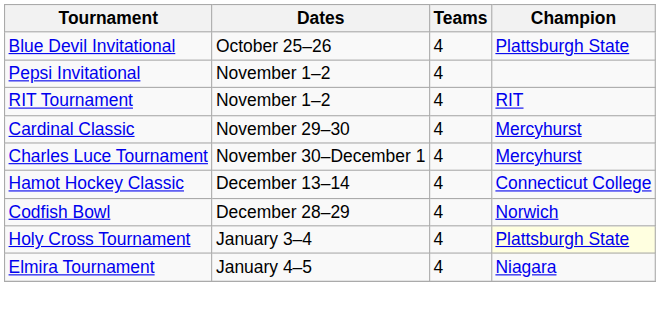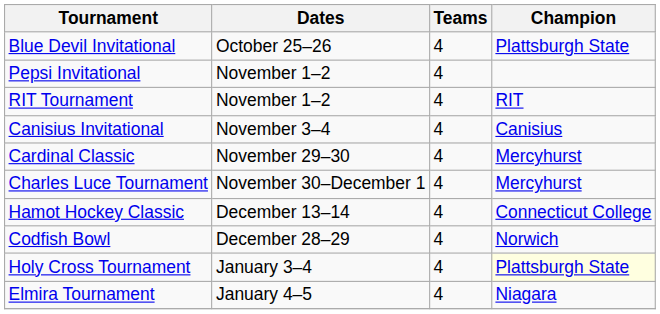+ row: Canisius Invitational | November 3–4 | 4 | Canisius
